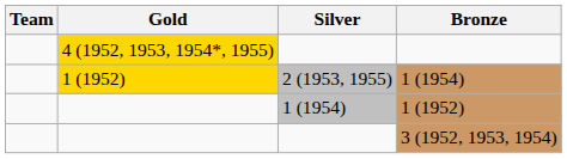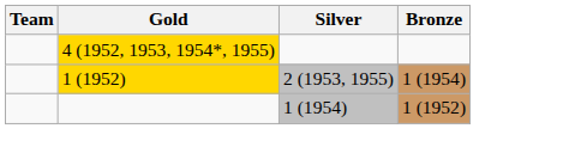- row: 3 (1952, 1953, 1954)
